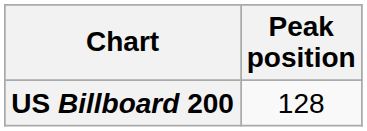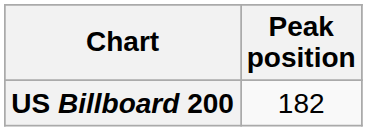US Billboard 200 | Peak position: 128 -> 182
